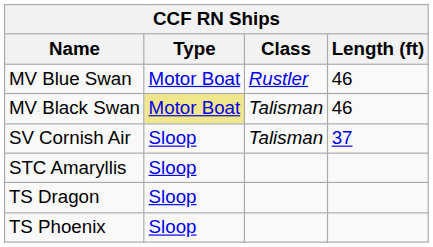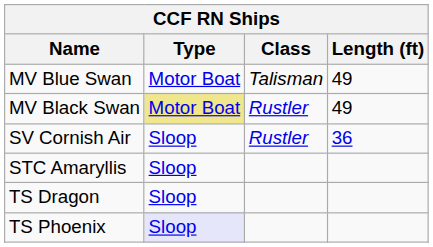MV Blue Swan | Class: Rustler -> Talisman
MV Blue Swan | Length (ft): 46 -> 49
MV Black Swan | Class: Talisman -> Rustler
MV Black Swan | Length (ft): 46 -> 49
SV Cornish Air | Class: Talisman -> Rustler
SV Cornish Air | Length (ft): 37 -> 36
TS Phoenix | Type: no background -> lavender background
